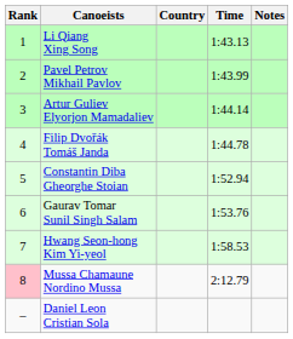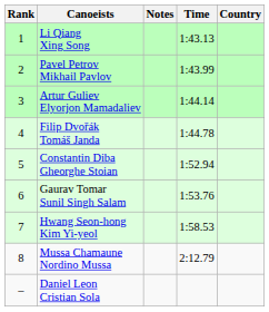columns swapped: Country <-> Notes
Mussa Chamaune Nordino Mussa | Rank: pink background -> no background
